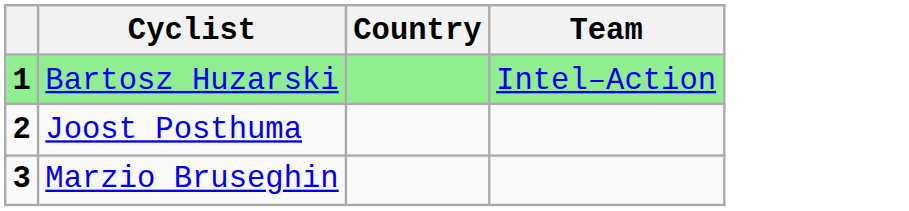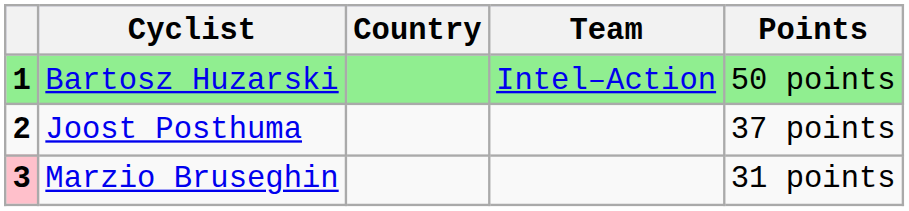+ column: Points | 50 points | 37 points | 31 points
Marzio Bruseghin | column 1: no background -> pink background
